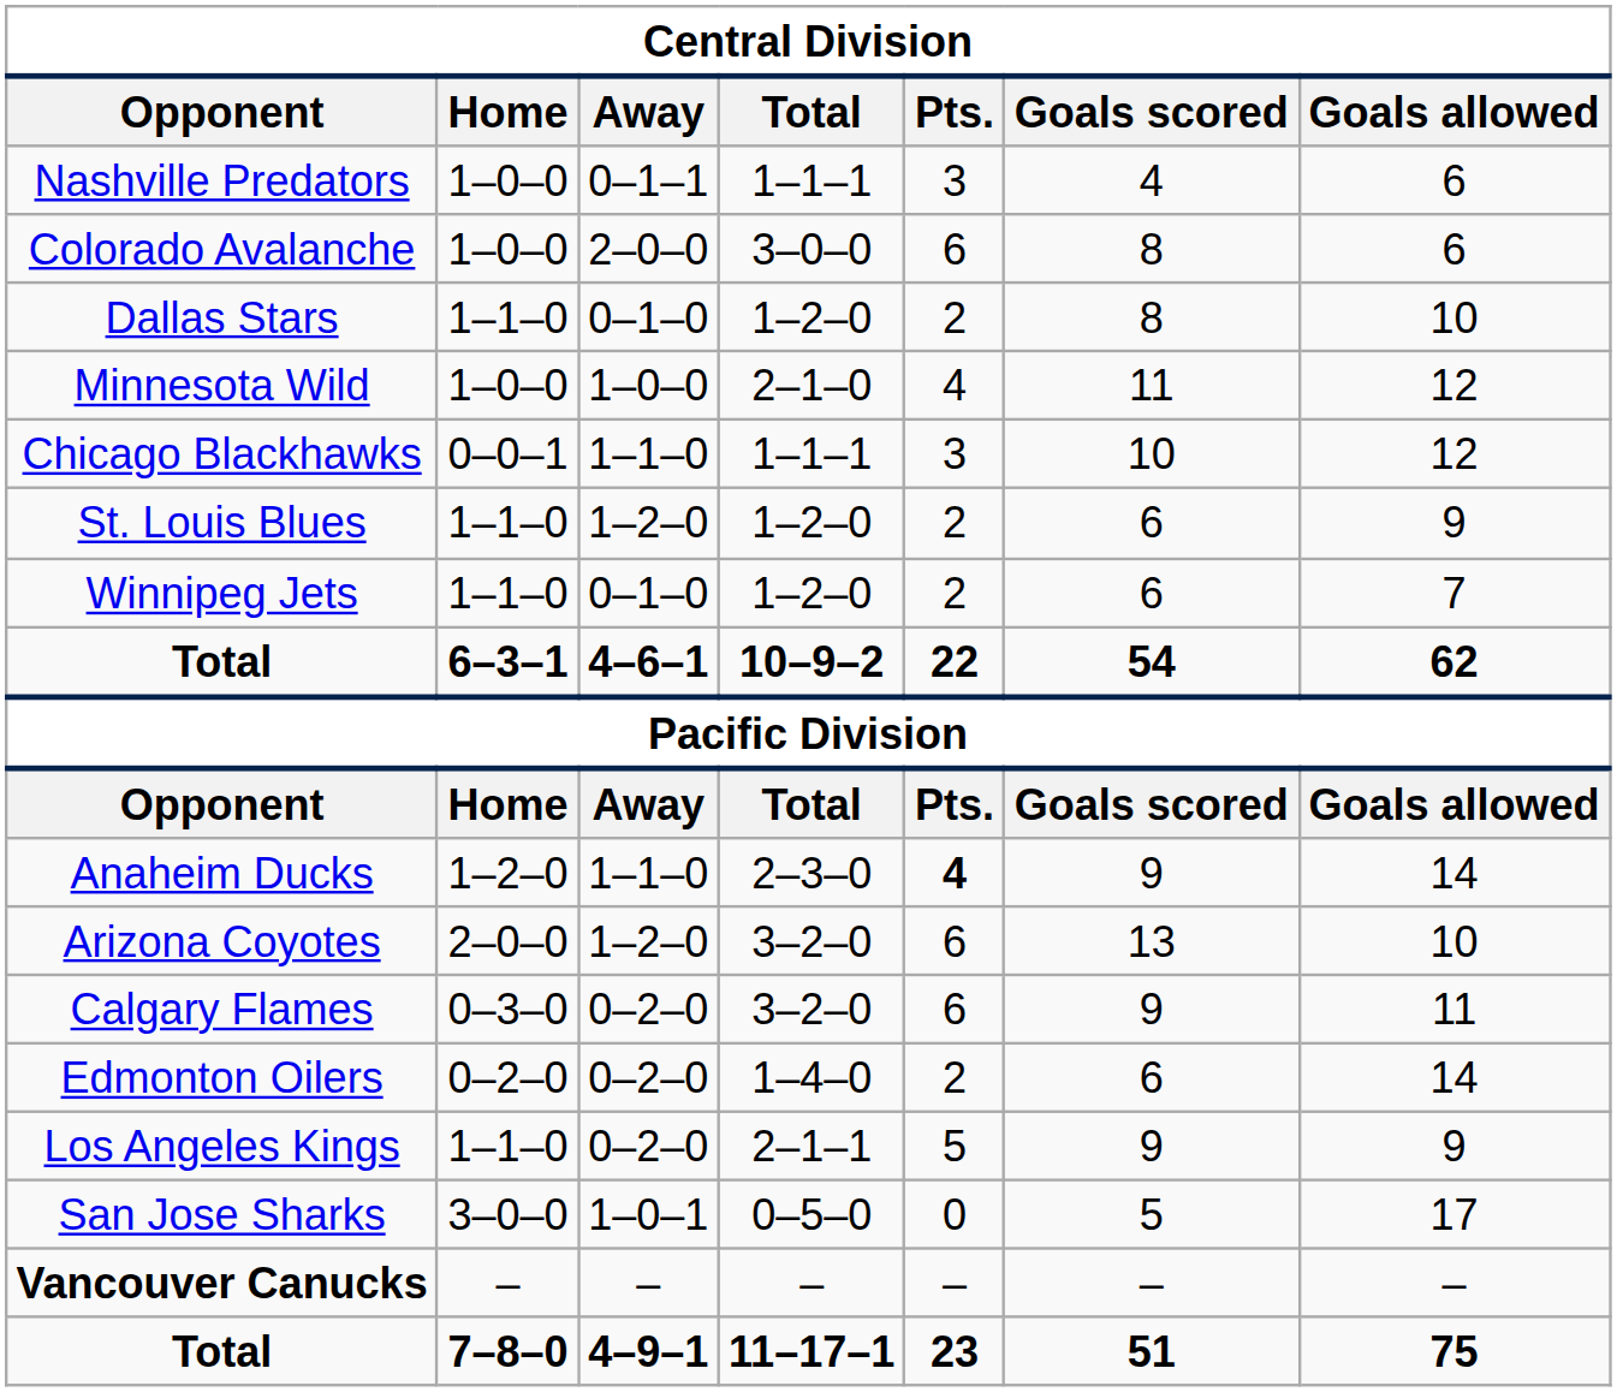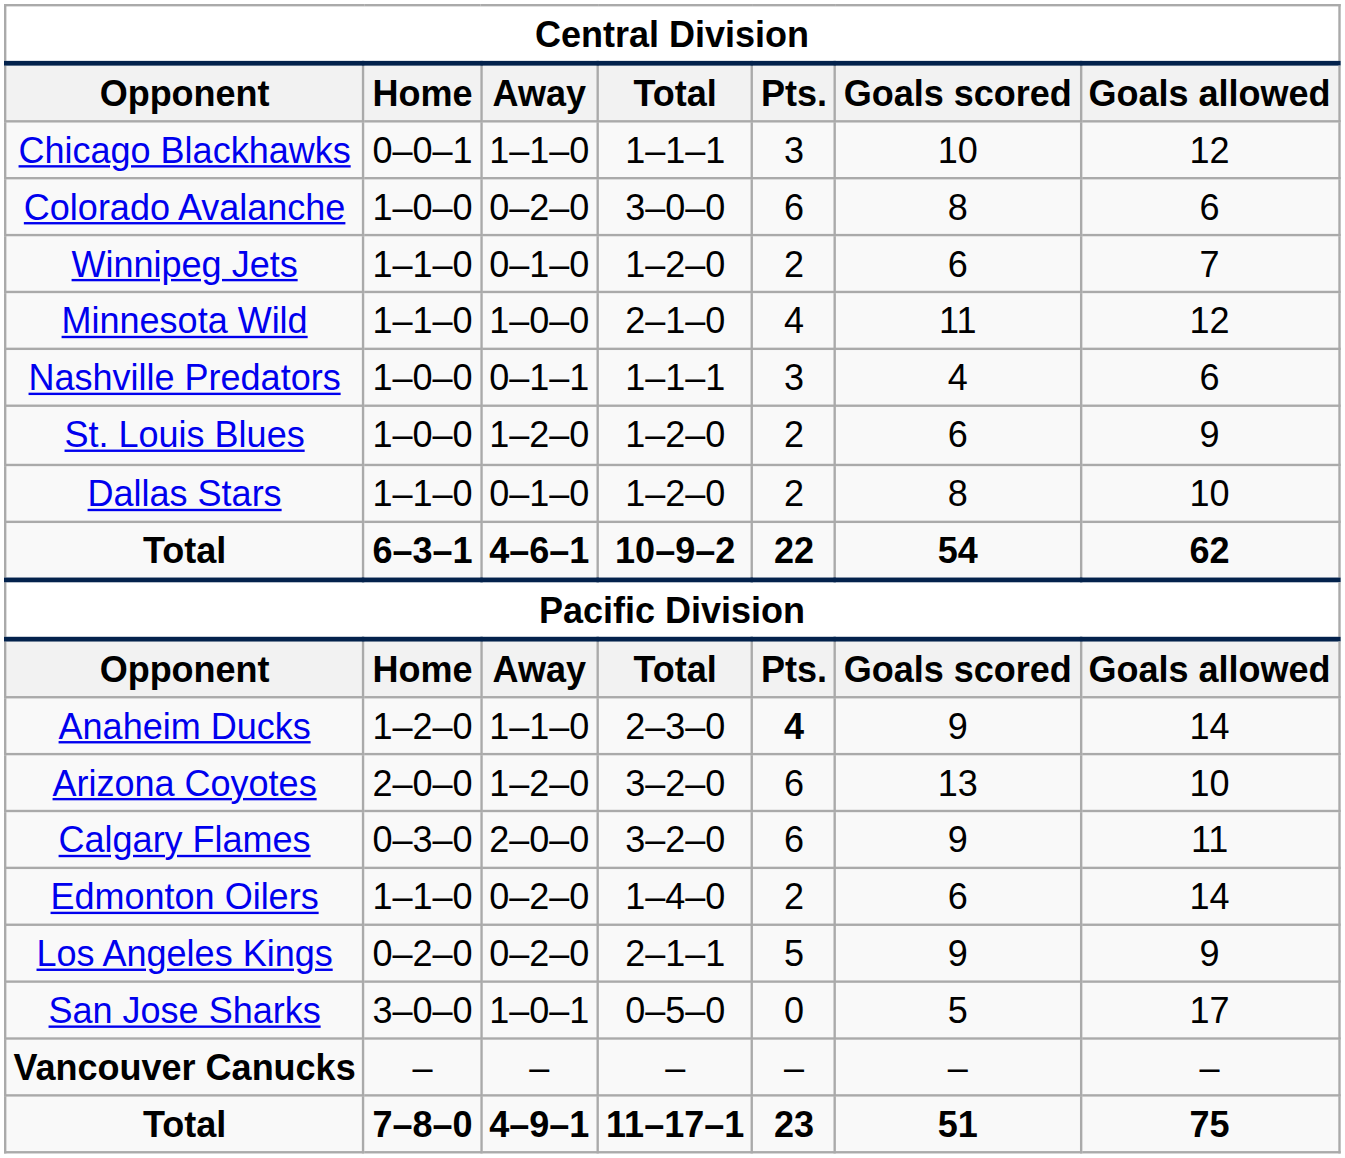rows swapped: Chicago Blackhawks <-> Nashville Predators
Colorado Avalanche | Away: 2–0–0 -> 0–2–0
rows swapped: Dallas Stars <-> Winnipeg Jets
Minnesota Wild | Home: 1–0–0 -> 1–1–0
St. Louis Blues | Home: 1–1–0 -> 1–0–0
Calgary Flames | Away: 0–2–0 -> 2–0–0
Edmonton Oilers | Home: 0–2–0 -> 1–1–0
Los Angeles Kings | Home: 1–1–0 -> 0–2–0
